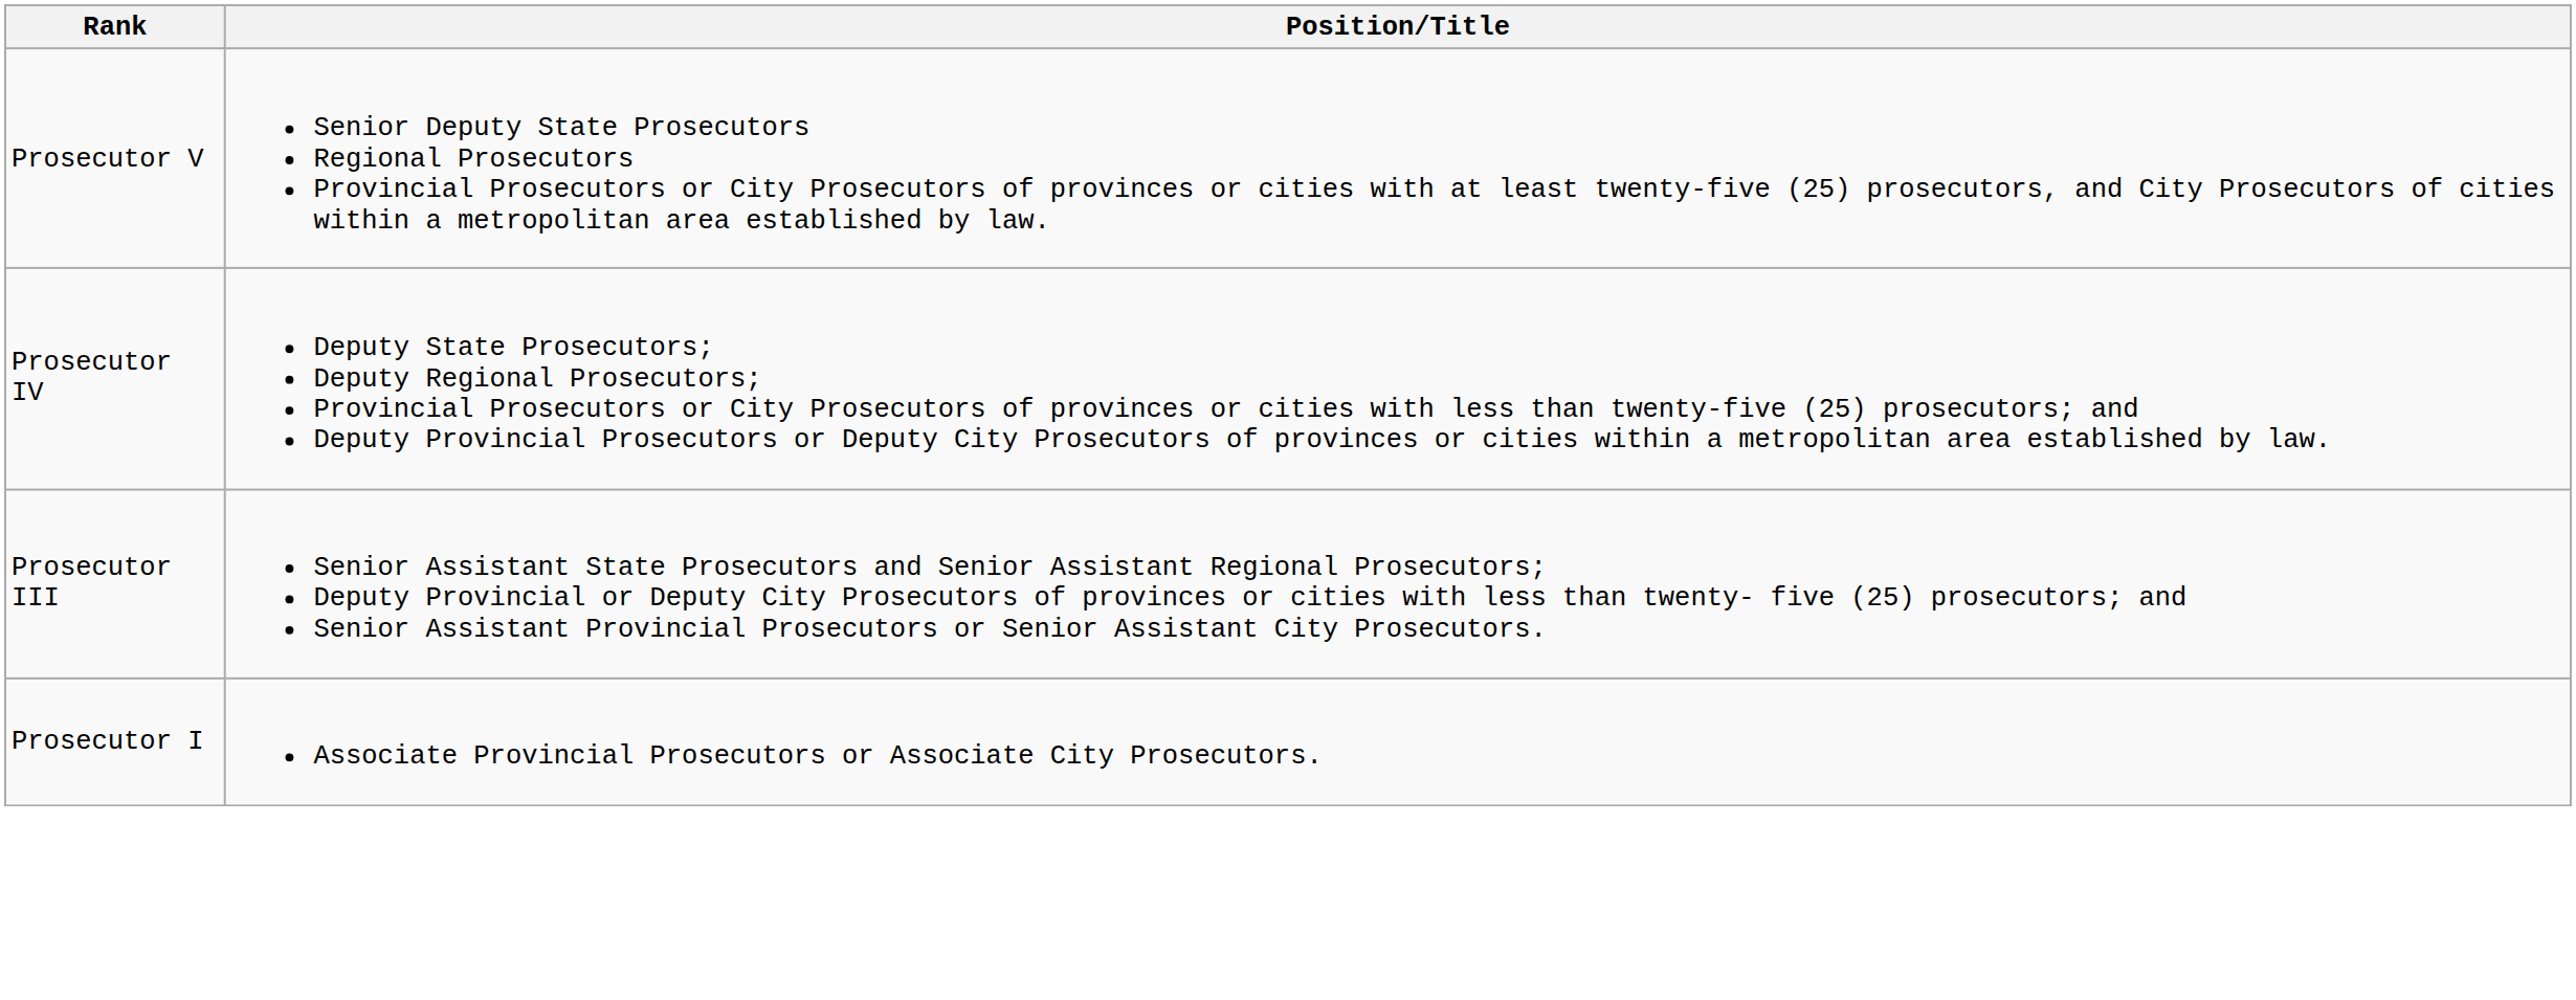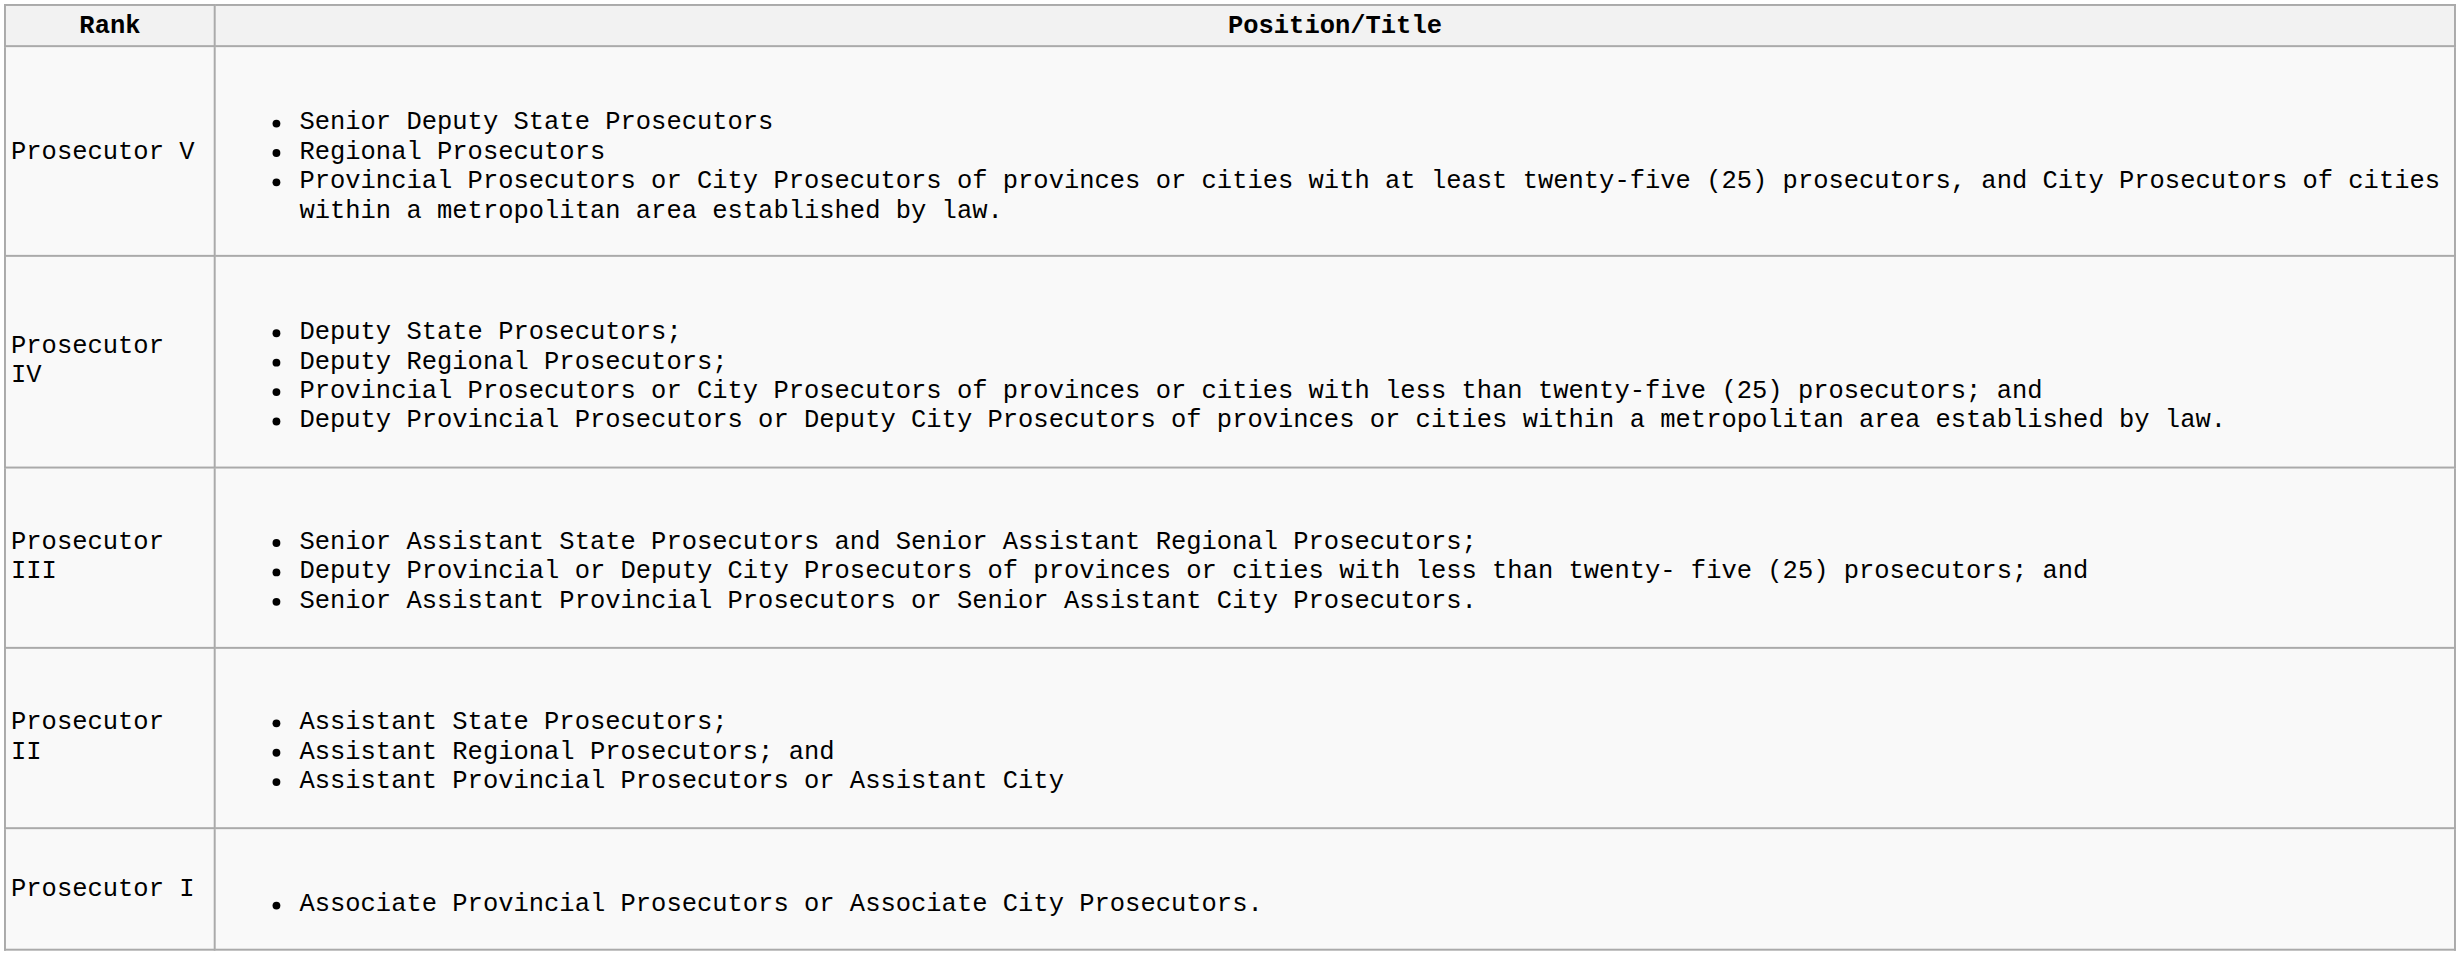+ row: Prosecutor II | Assistant State Prosecutors; Assistant Regional Prosecutors; and Assistant Provincial Prosecutors or Assistant City
